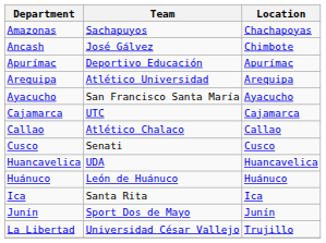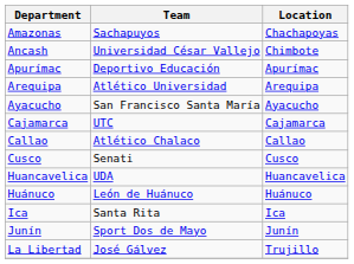Ancash | Team: José Gálvez -> Universidad César Vallejo
La Libertad | Team: Universidad César Vallejo -> José Gálvez
